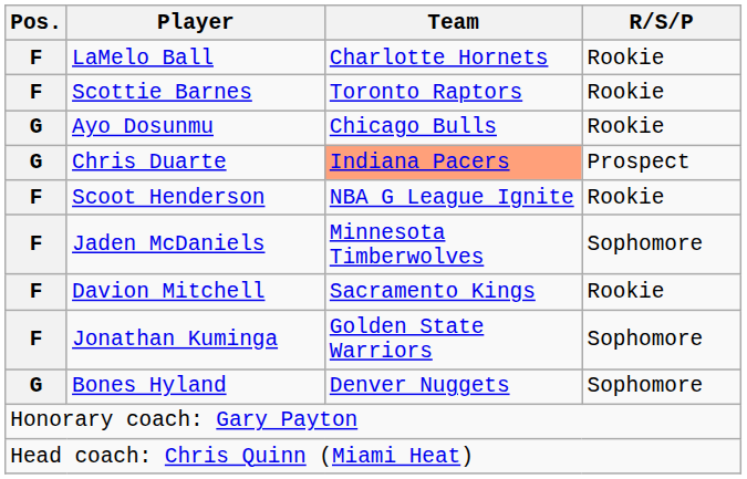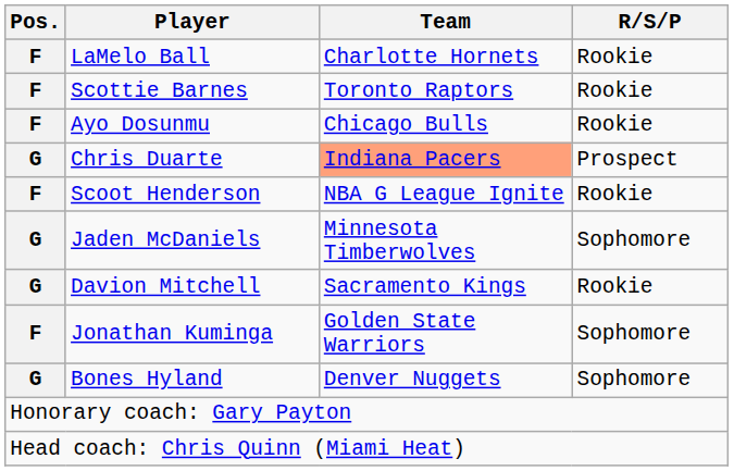Ayo Dosunmu | Pos.: G -> F
Jaden McDaniels | Pos.: F -> G
Davion Mitchell | Pos.: F -> G
